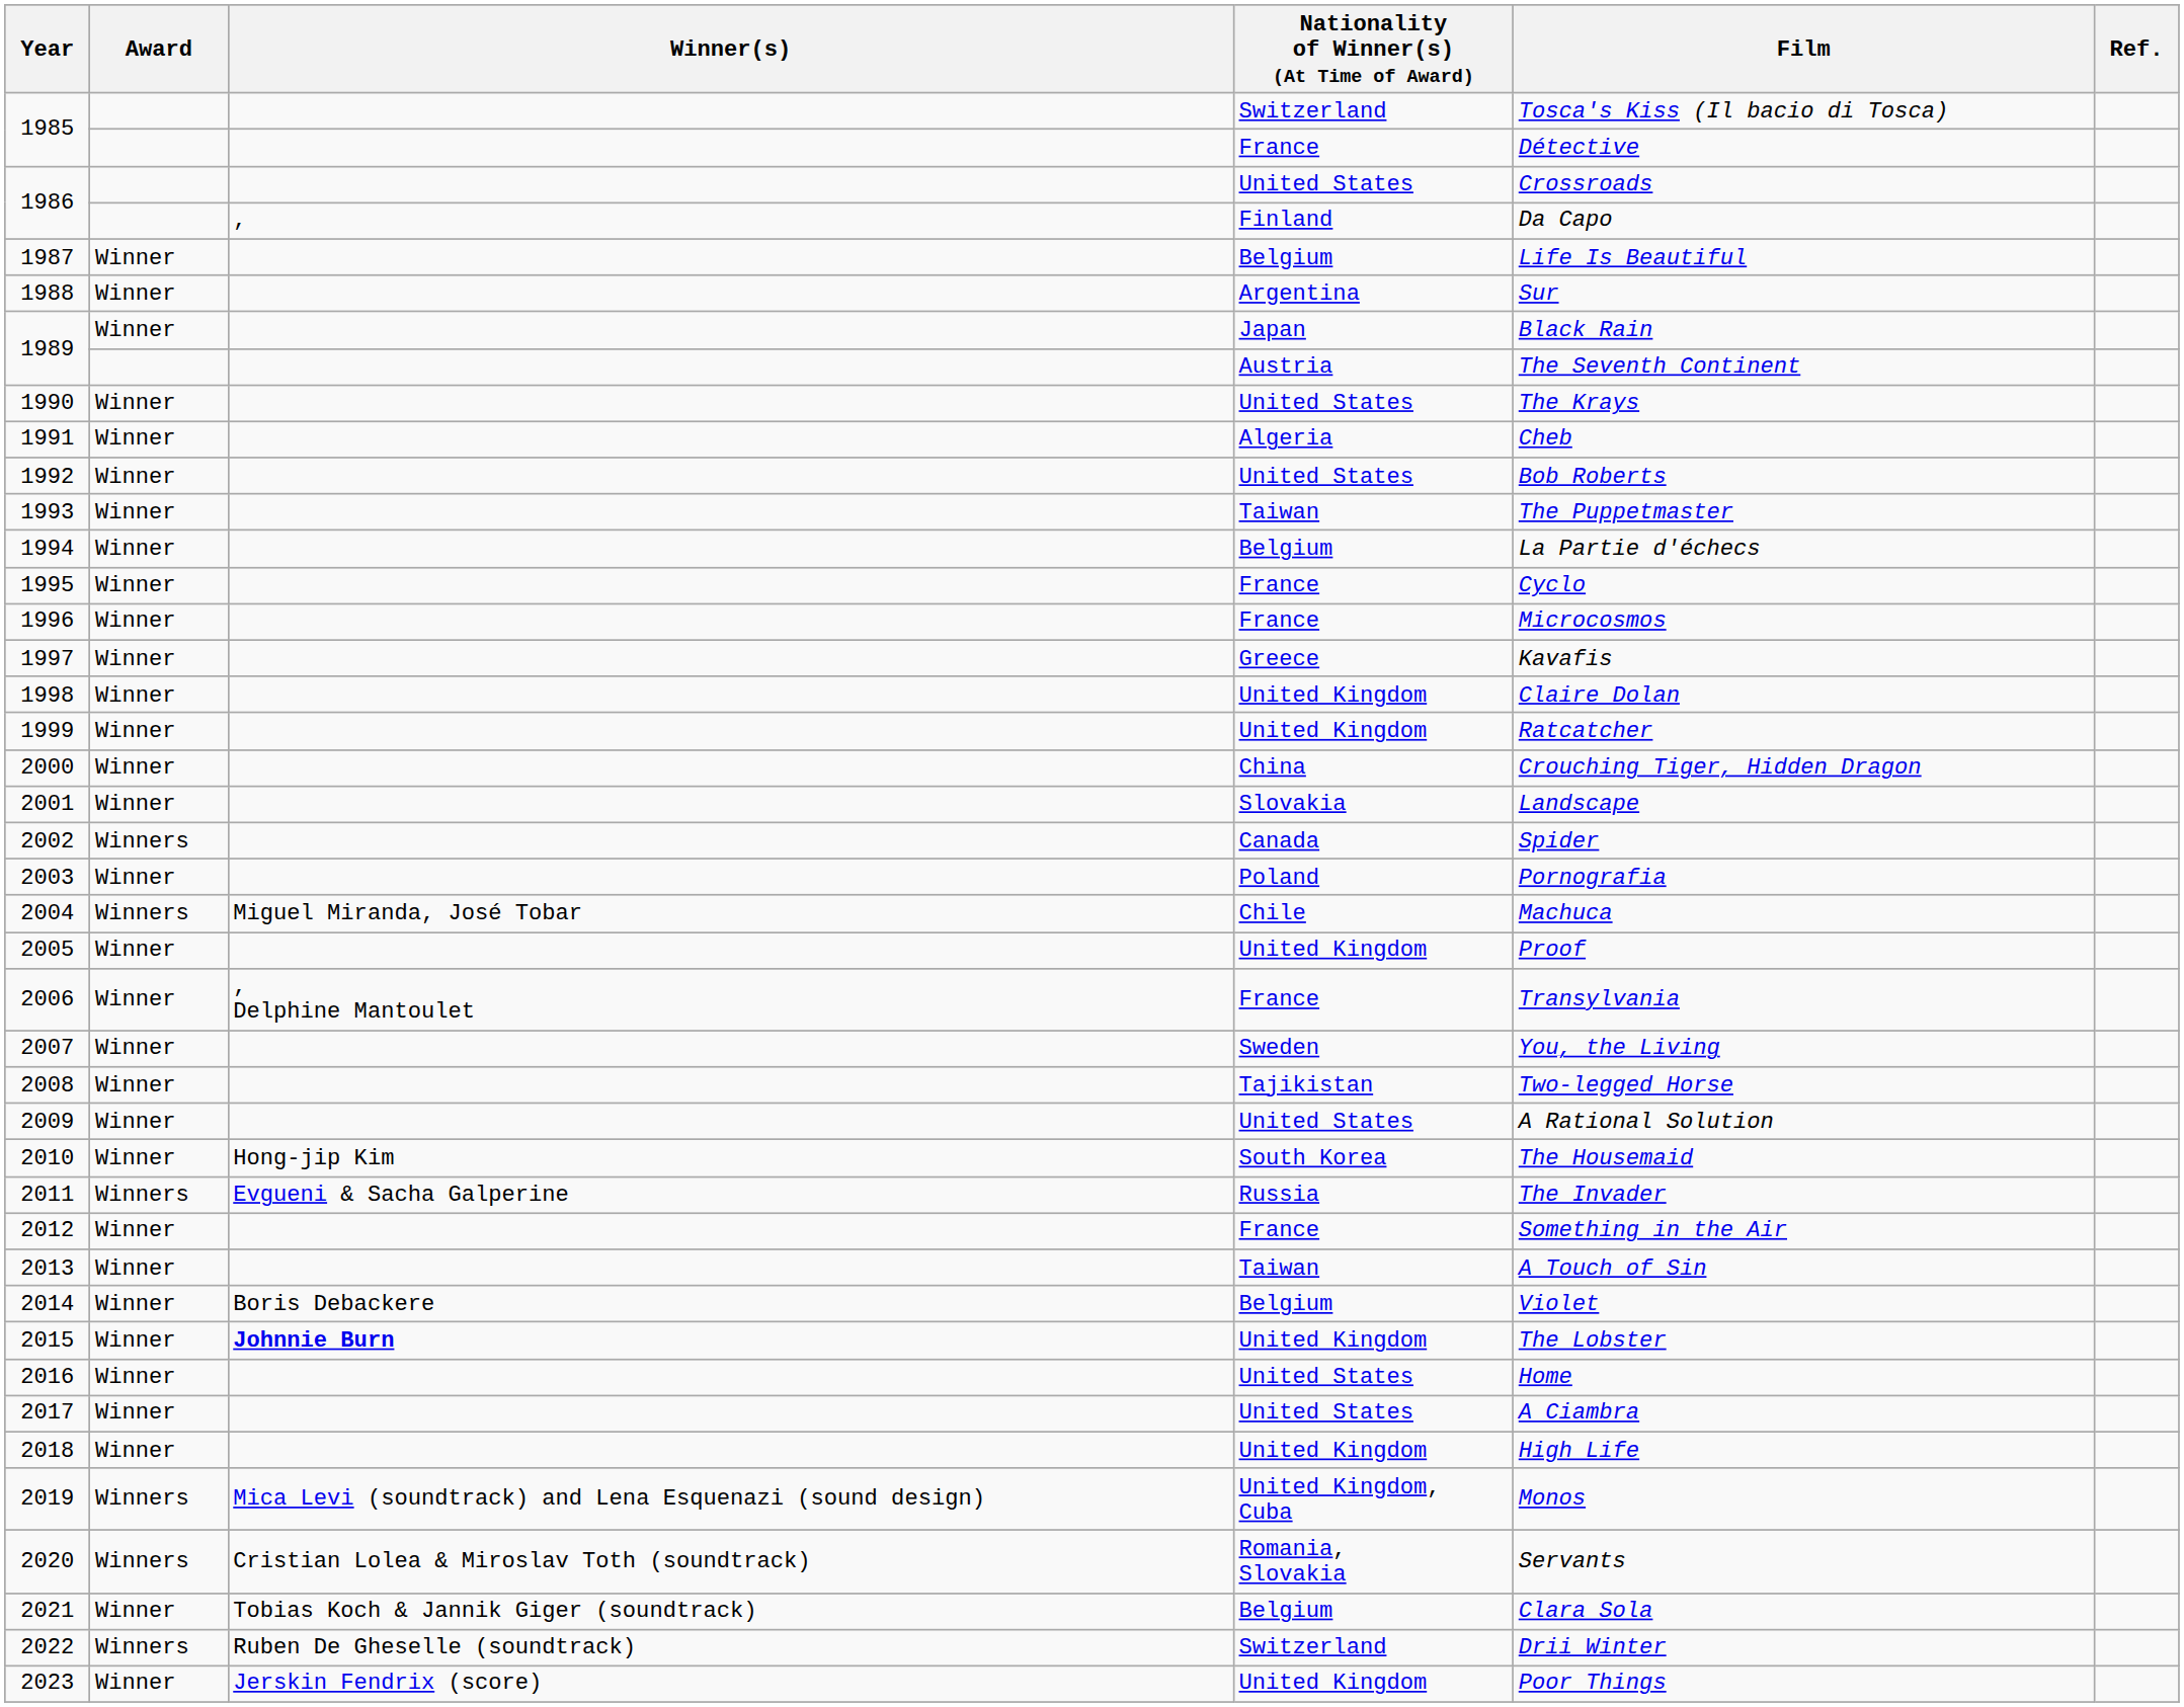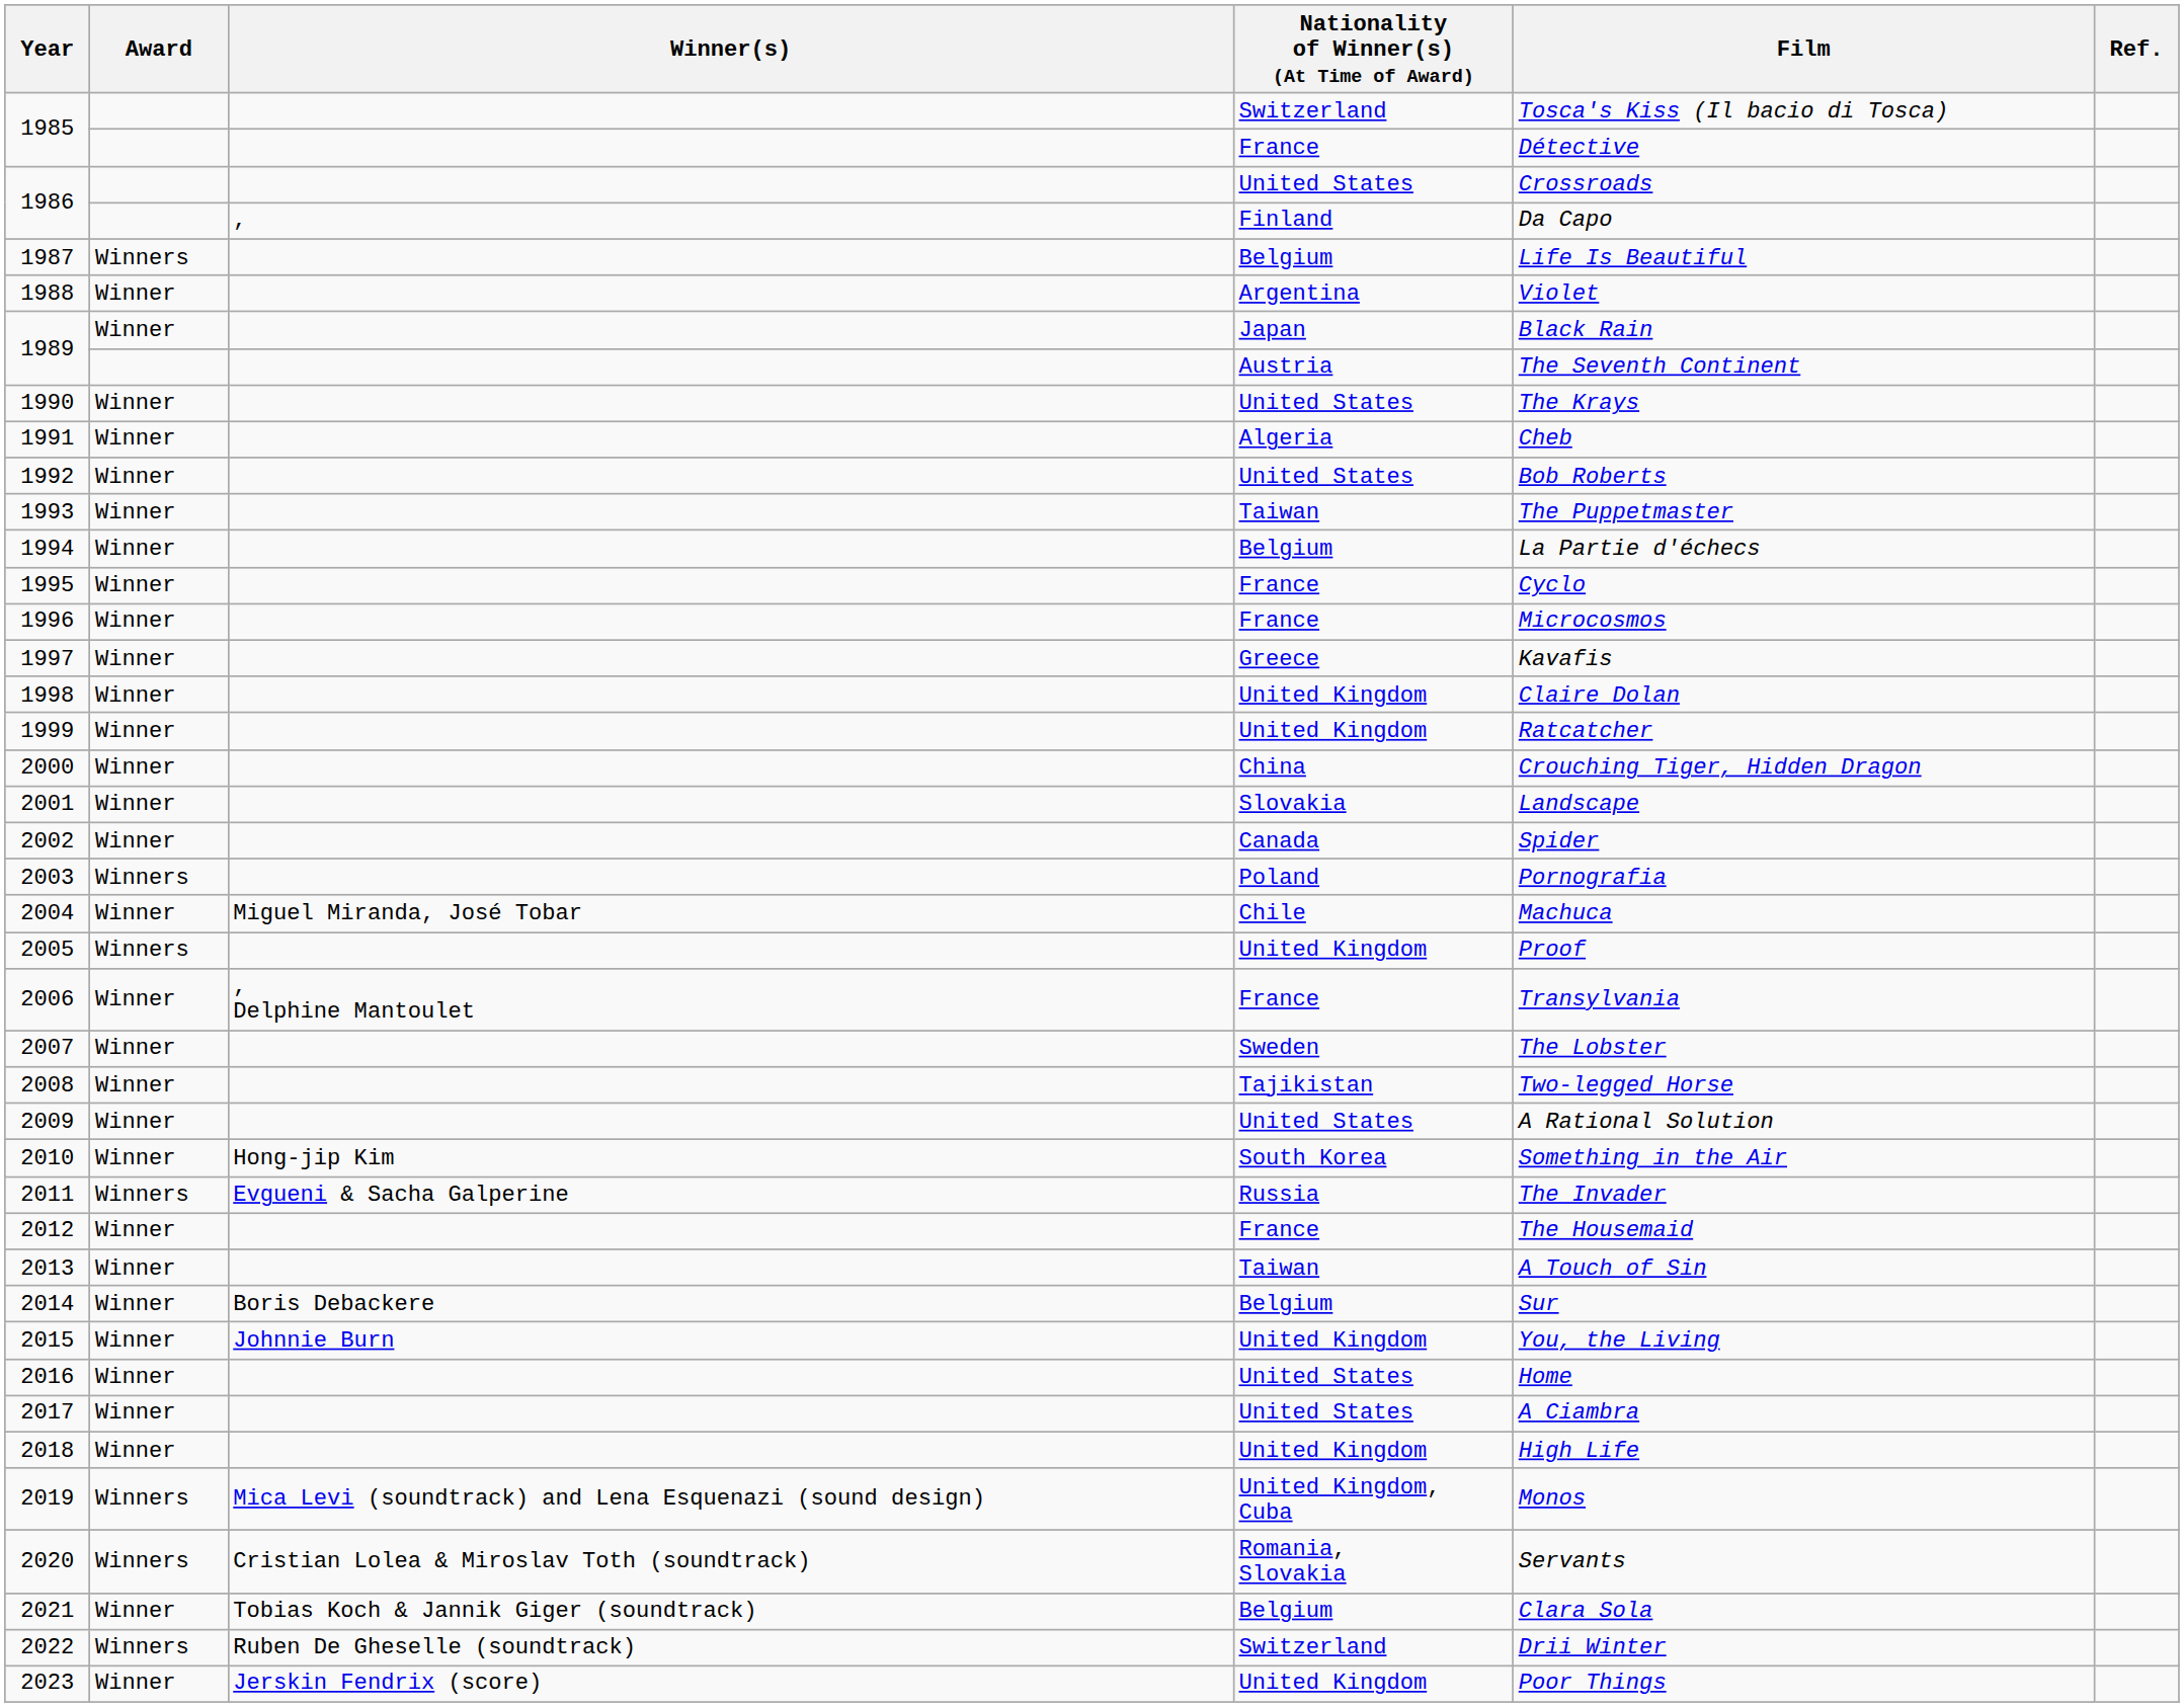1987 | Award: Winner -> Winners
1988 | Film: Sur -> Violet
2002 | Award: Winners -> Winner
2003 | Award: Winner -> Winners
2004 | Award: Winners -> Winner
2005 | Award: Winner -> Winners
2007 | Film: You, the Living -> The Lobster
2010 | Film: The Housemaid -> Something in the Air
2012 | Film: Something in the Air -> The Housemaid
2014 | Film: Violet -> Sur
2015 | Winner(s): bold -> normal
2015 | Film: The Lobster -> You, the Living
